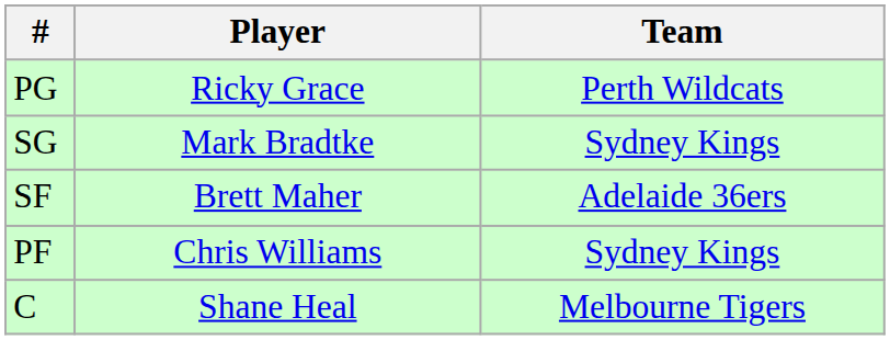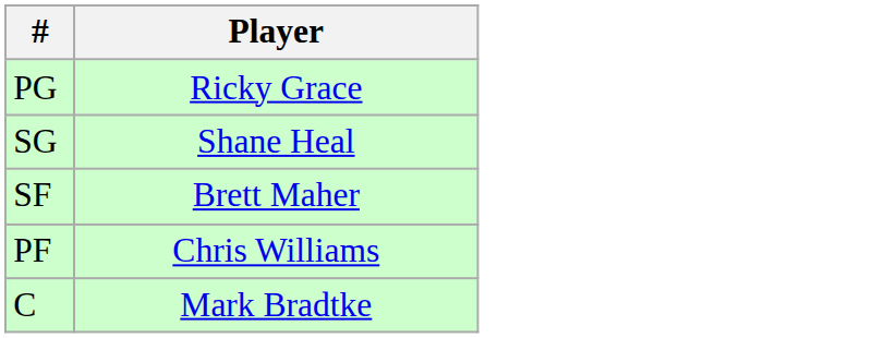- column: Team | Perth Wildcats | Sydney Kings | Adelaide 36ers | Sydney Kings | Melbourne Tigers
SG | Player: Mark Bradtke -> Shane Heal
C | Player: Shane Heal -> Mark Bradtke
